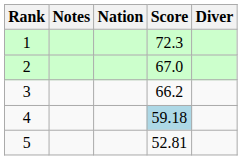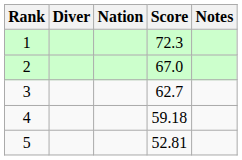columns swapped: Diver <-> Notes
3 | Score: 66.2 -> 62.7
4 | Score: lightblue background -> no background
